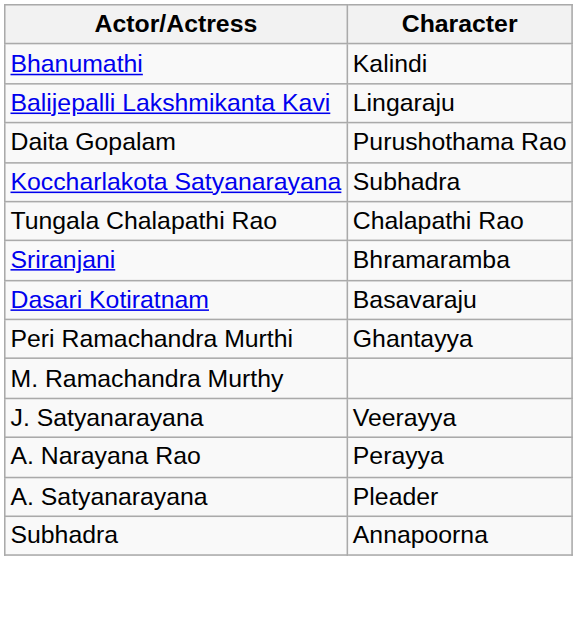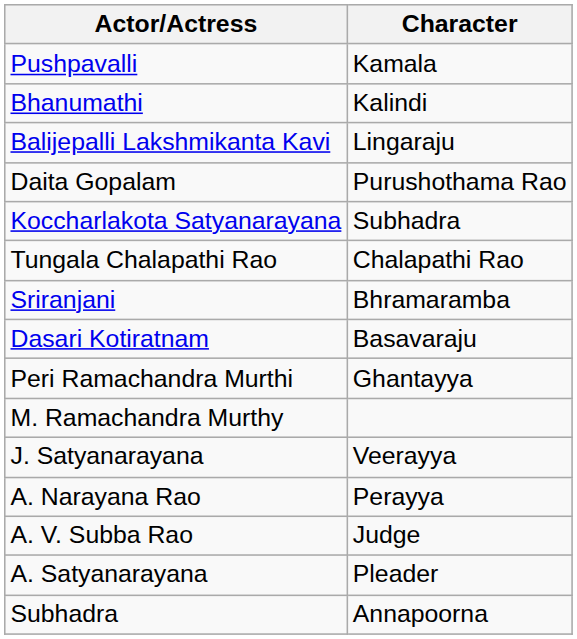+ row: Pushpavalli | Kamala
+ row: A. V. Subba Rao | Judge
